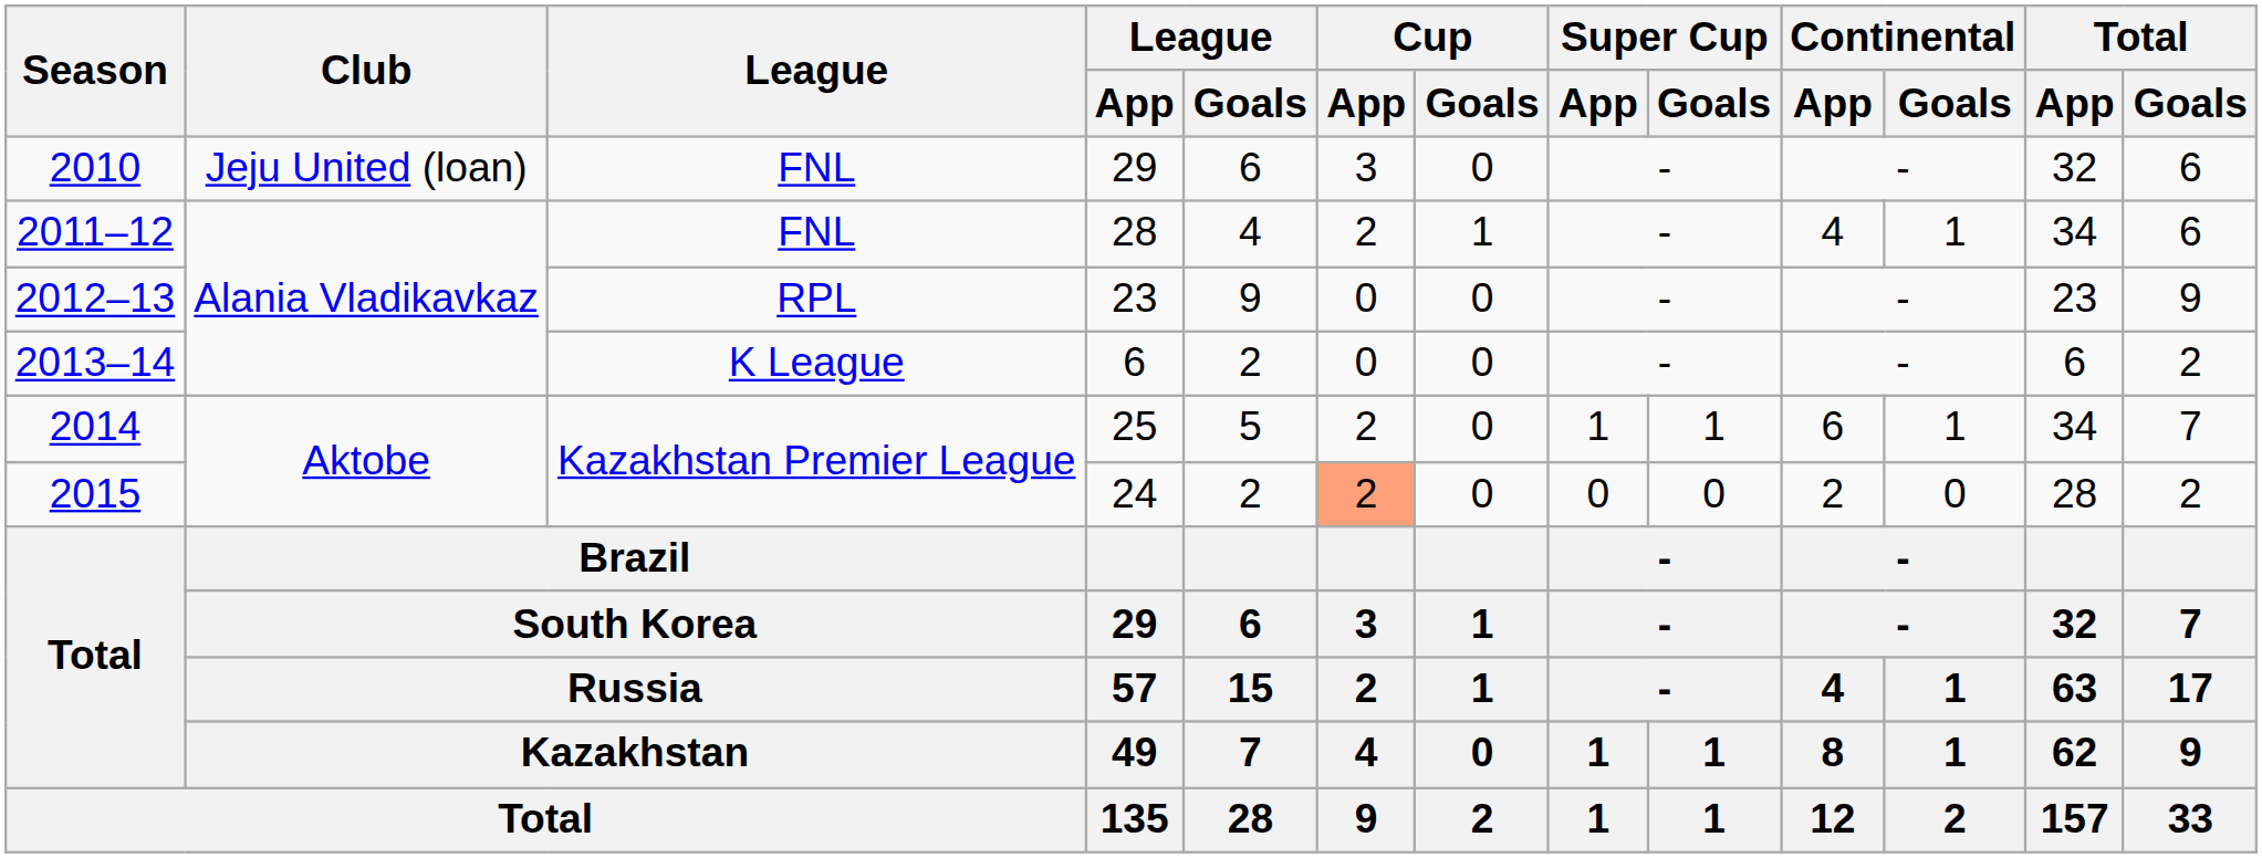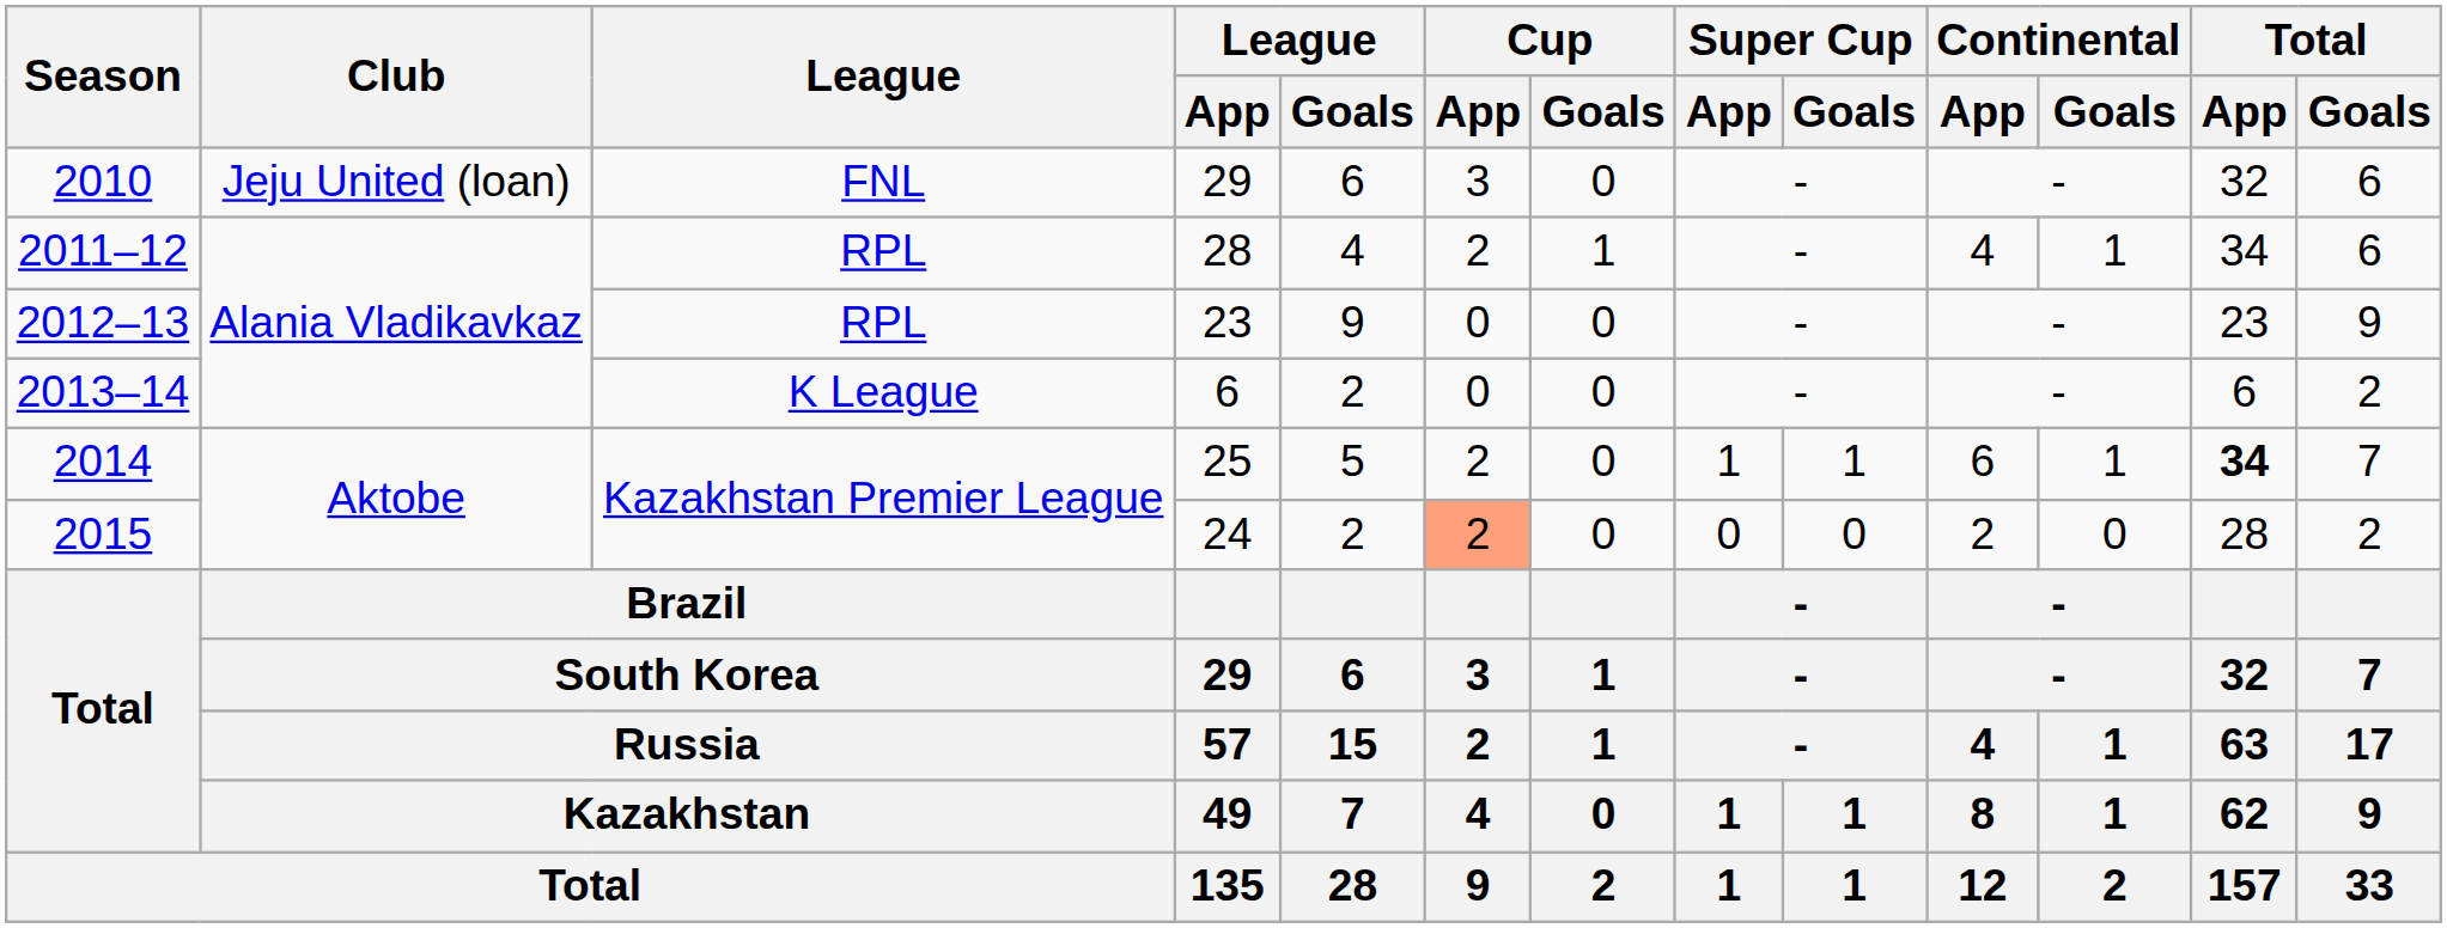2011–12 | League: FNL -> RPL
2014 | Total / App: normal -> bold
